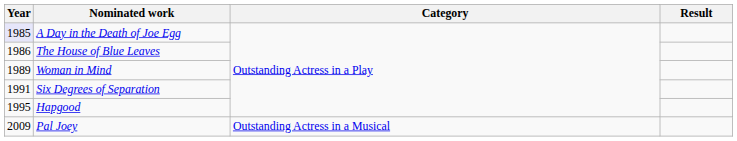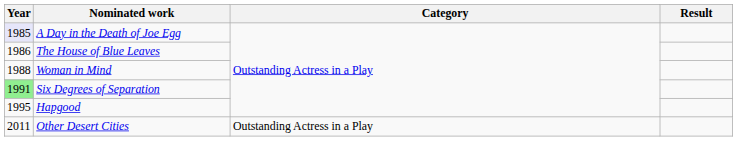Woman in Mind | Year: 1989 -> 1988
Six Degrees of Separation | Year: no background -> lightgreen background
- row: 2009 | Pal Joey | Outstanding Actress in a Musical
+ row: 2011 | Other Desert Cities | Outstanding Actress in a Play
